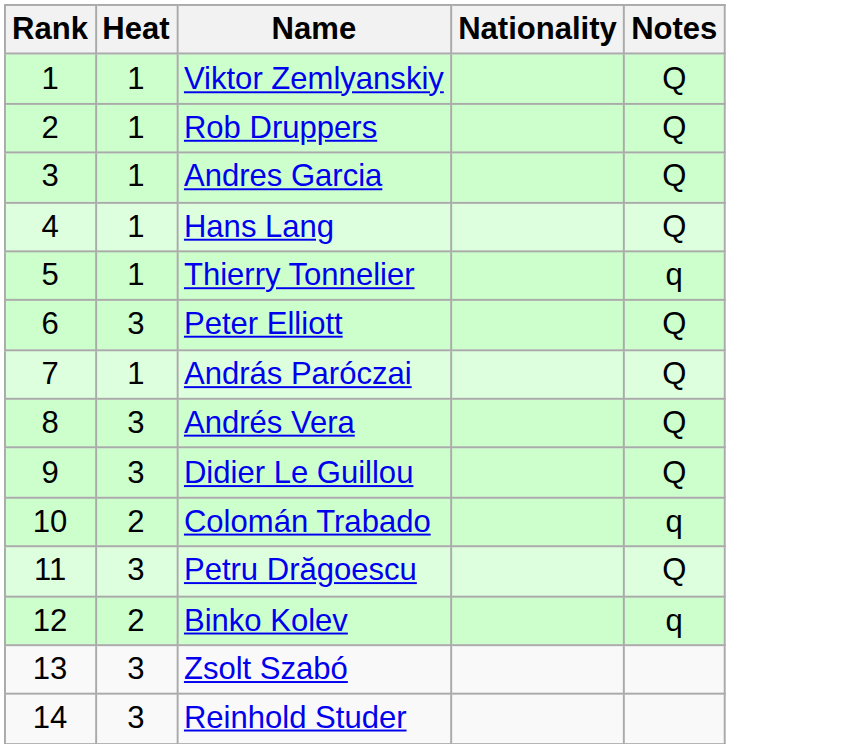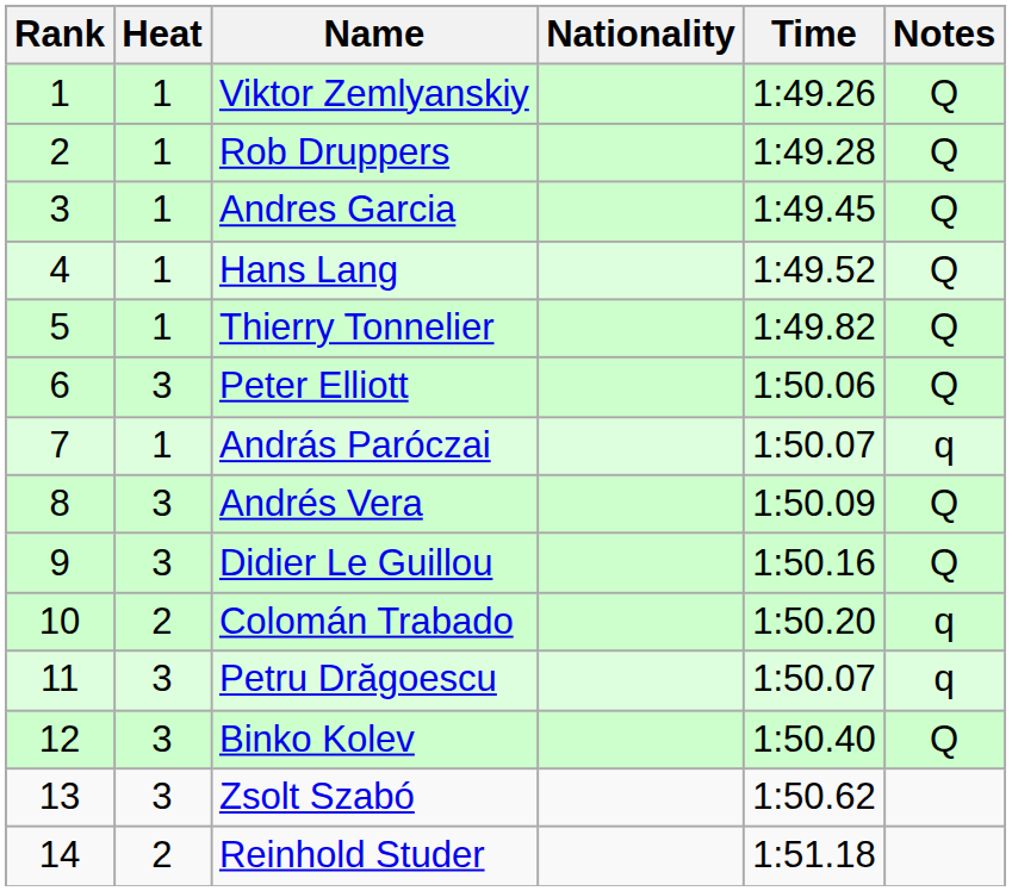+ column: Time | 1:49.26 | 1:49.28 | 1:49.45 | 1:49.52 | 1:49.82 | 1:50.06 | 1:50.07 | 1:50.09 | 1:50.16 | 1:50.20 | 1:50.07 | 1:50.40 | 1:50.62 | 1:51.18
Thierry Tonnelier | Notes: q -> Q
András Paróczai | Notes: Q -> q
Petru Drăgoescu | Notes: Q -> q
Binko Kolev | Heat: 2 -> 3
Binko Kolev | Notes: q -> Q
Reinhold Studer | Heat: 3 -> 2
